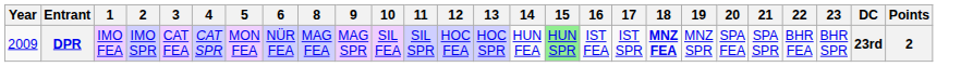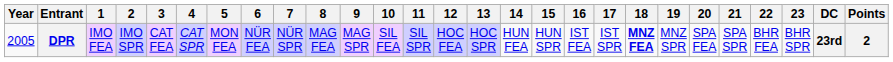+ column: 7 | NÜR SPR
DPR | Year: 2009 -> 2005
DPR | 15: lightgreen background -> no background
